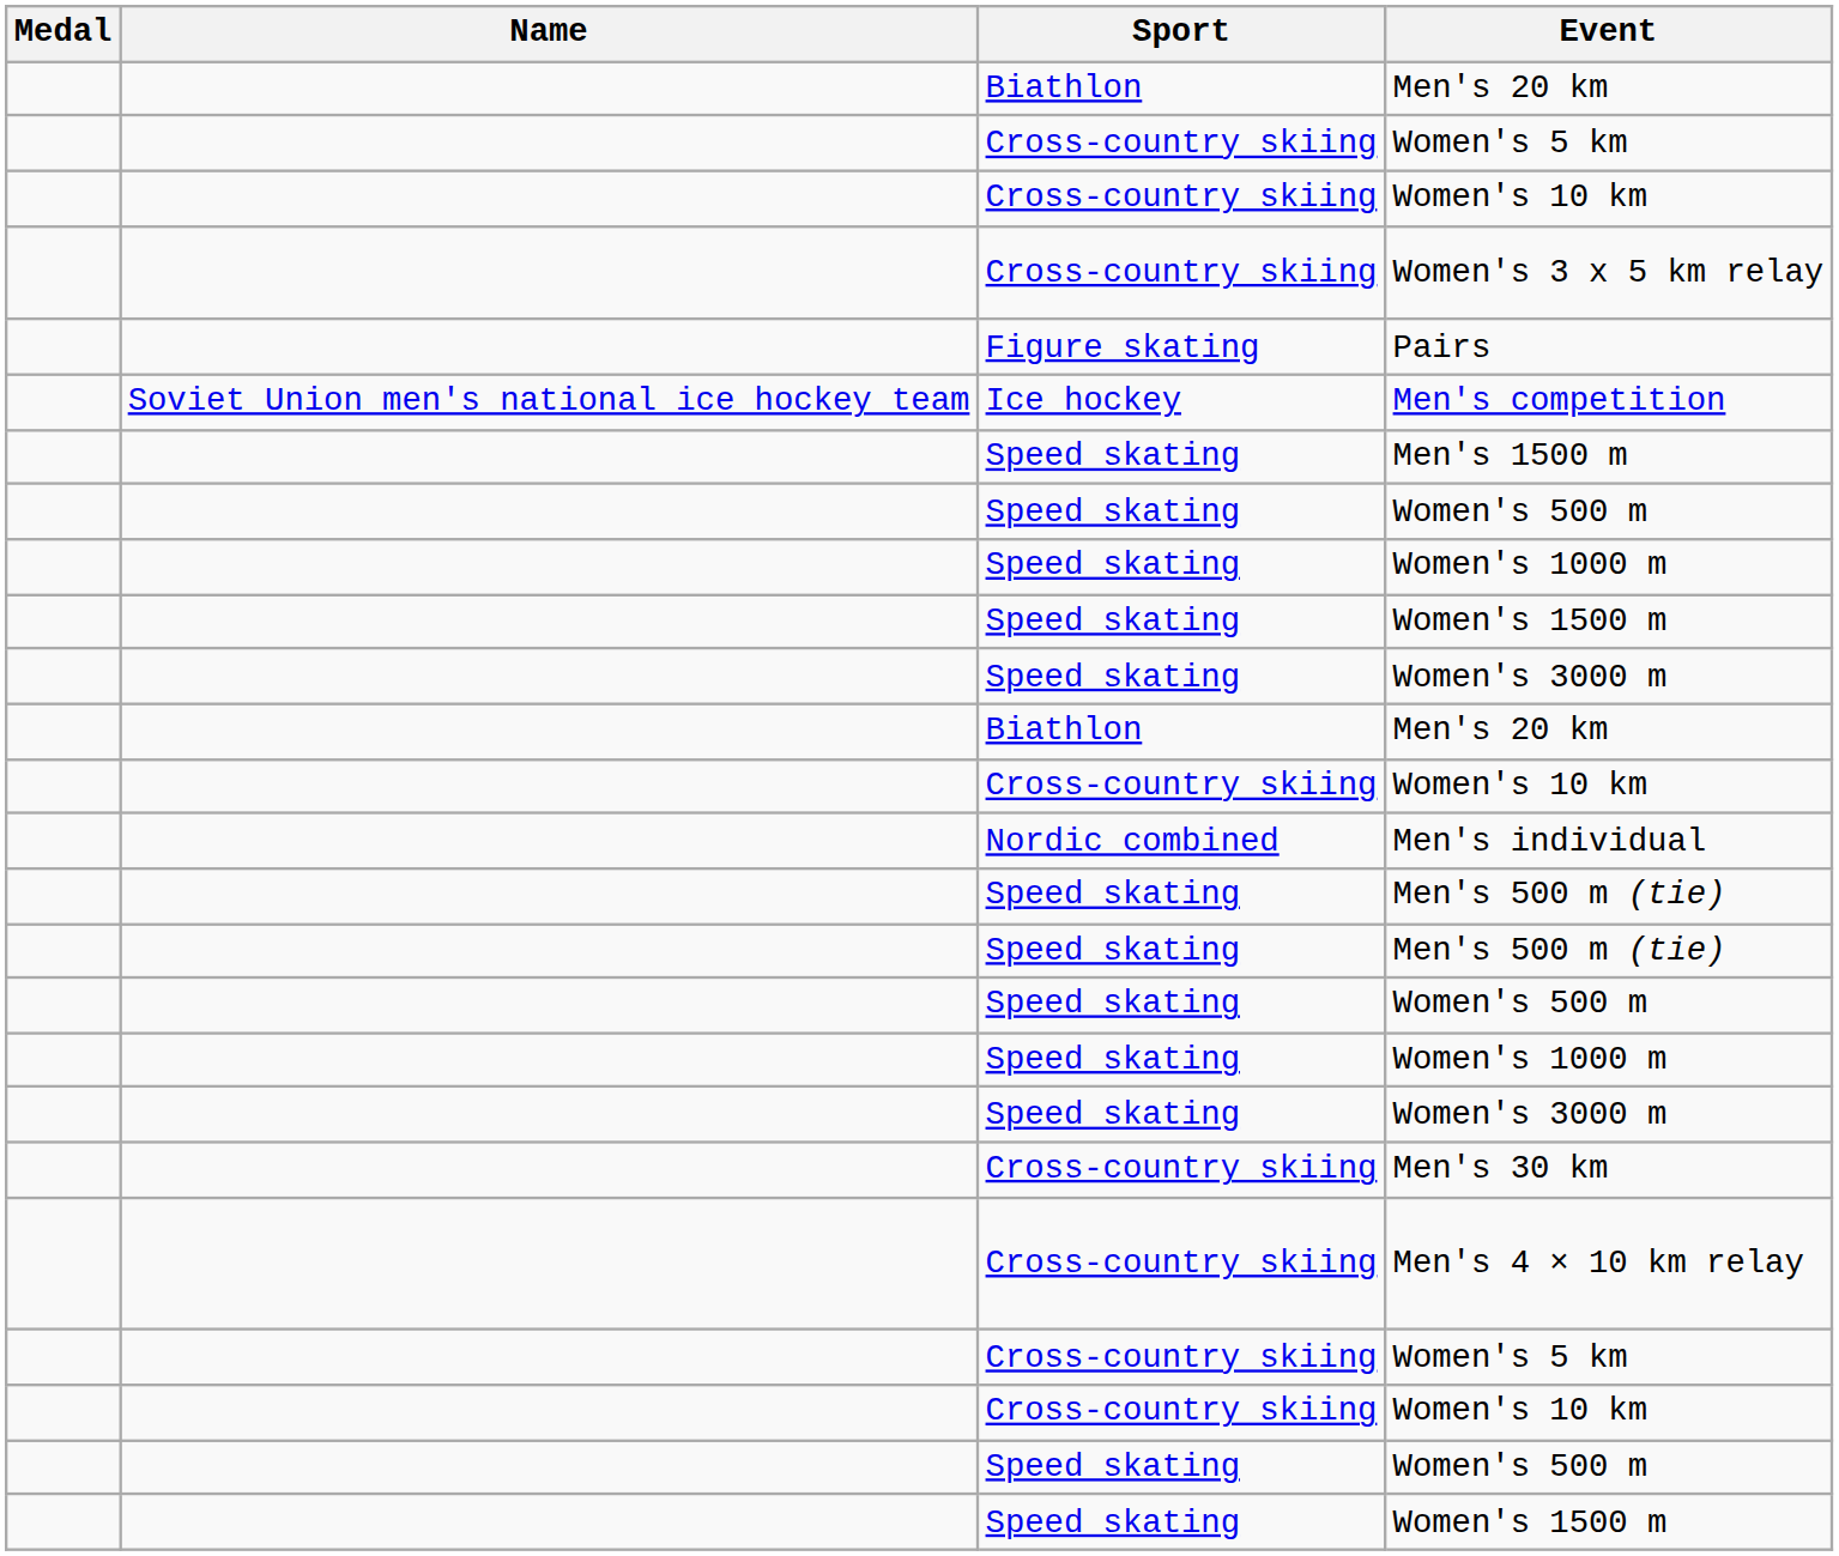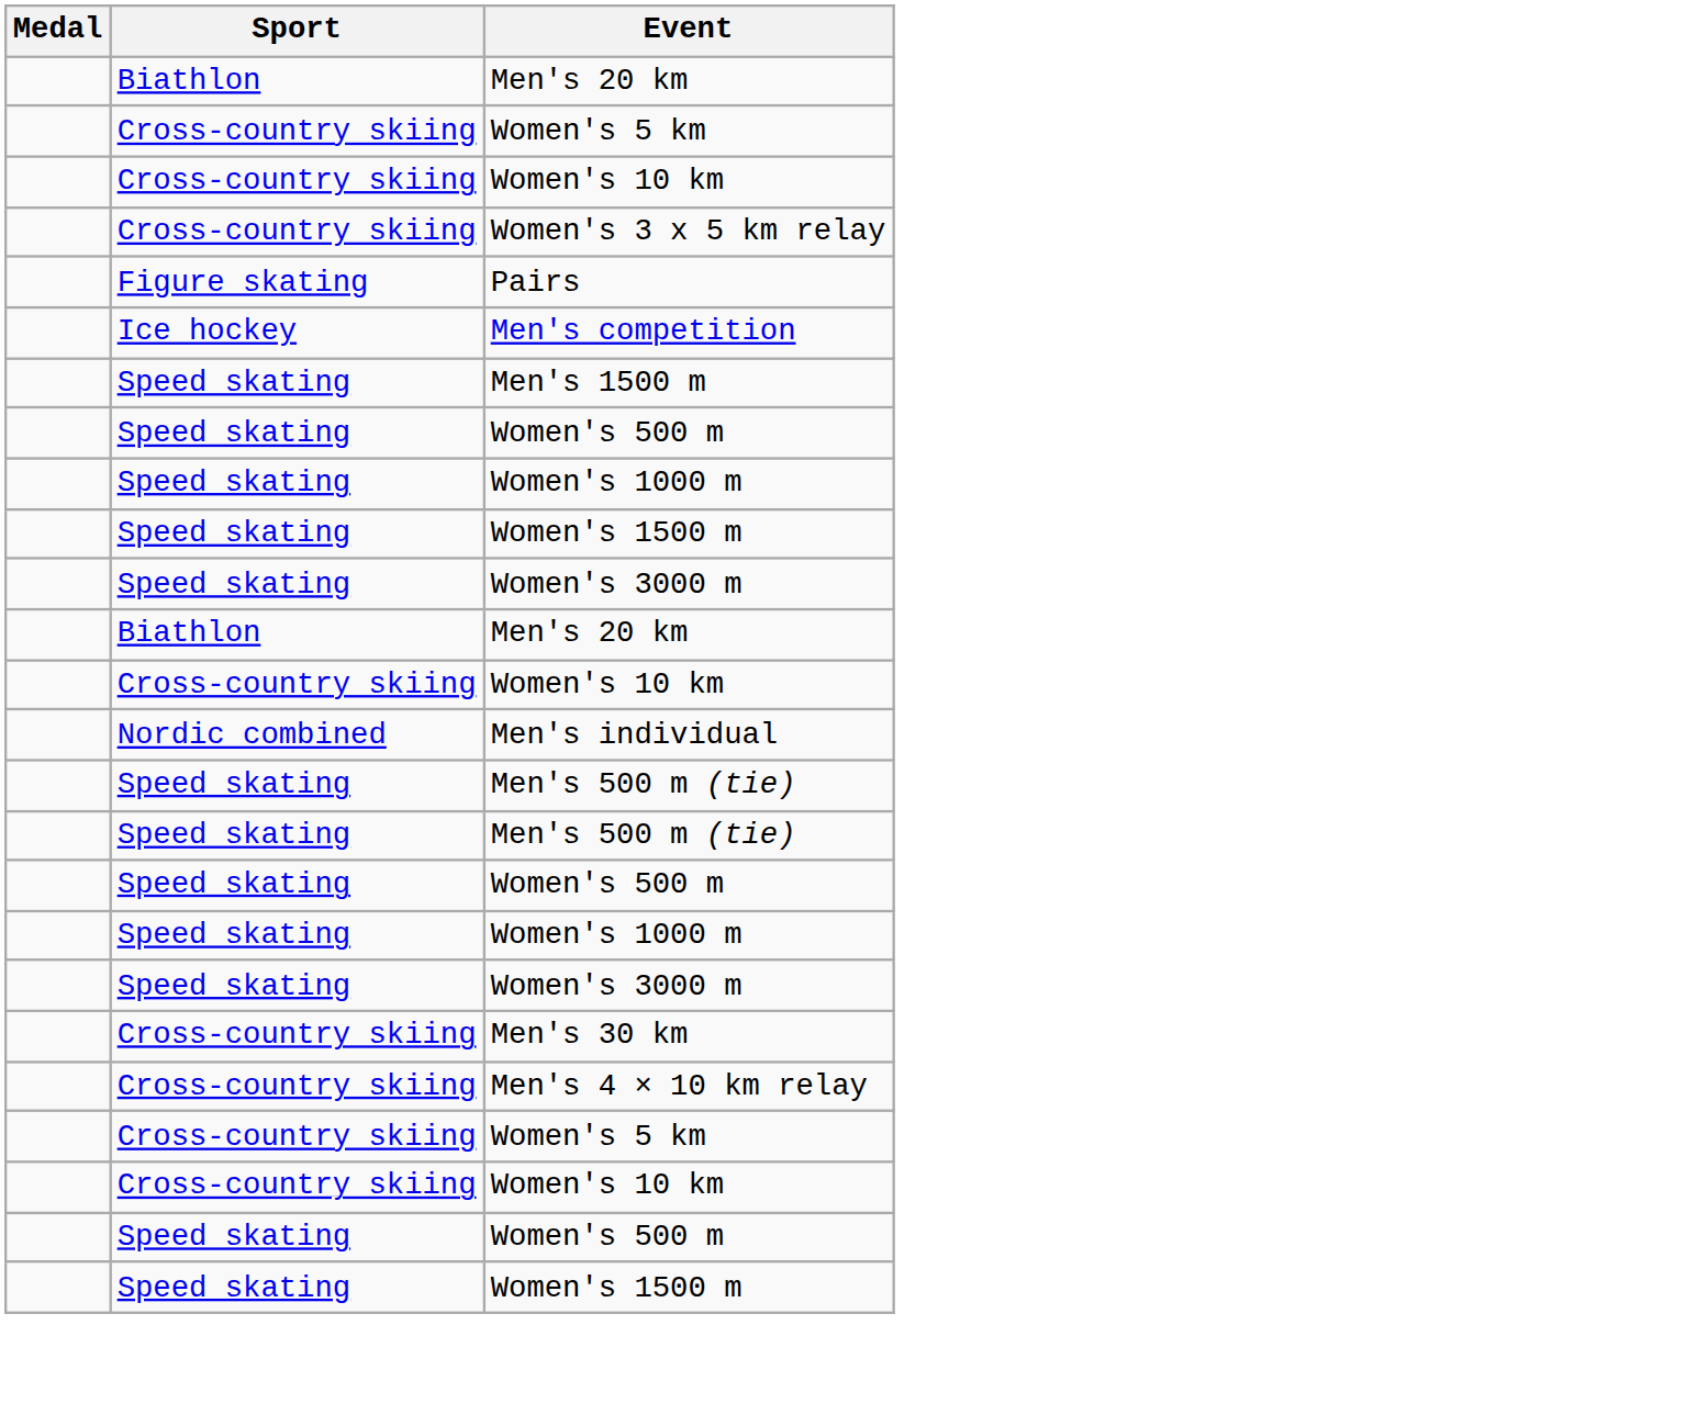- column: Name | Soviet Union men's national ice hockey team
